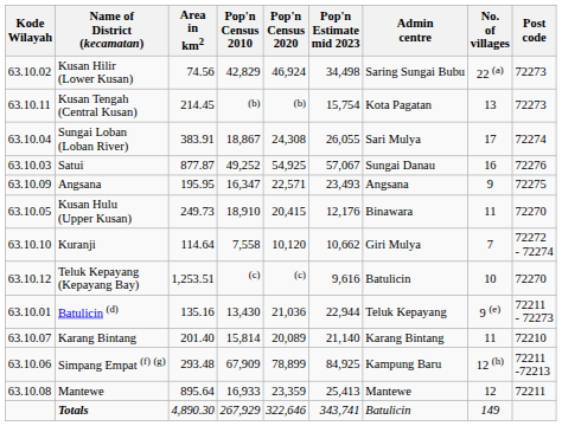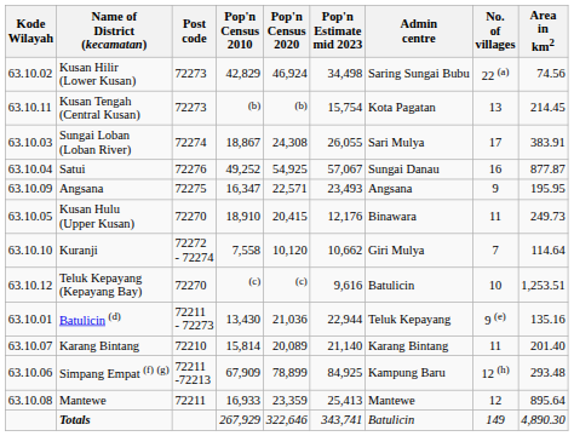columns swapped: Area in km2 <-> Post code
Sungai Loban (Loban River) | Kode Wilayah: 63.10.04 -> 63.10.03
Satui | Kode Wilayah: 63.10.03 -> 63.10.04
